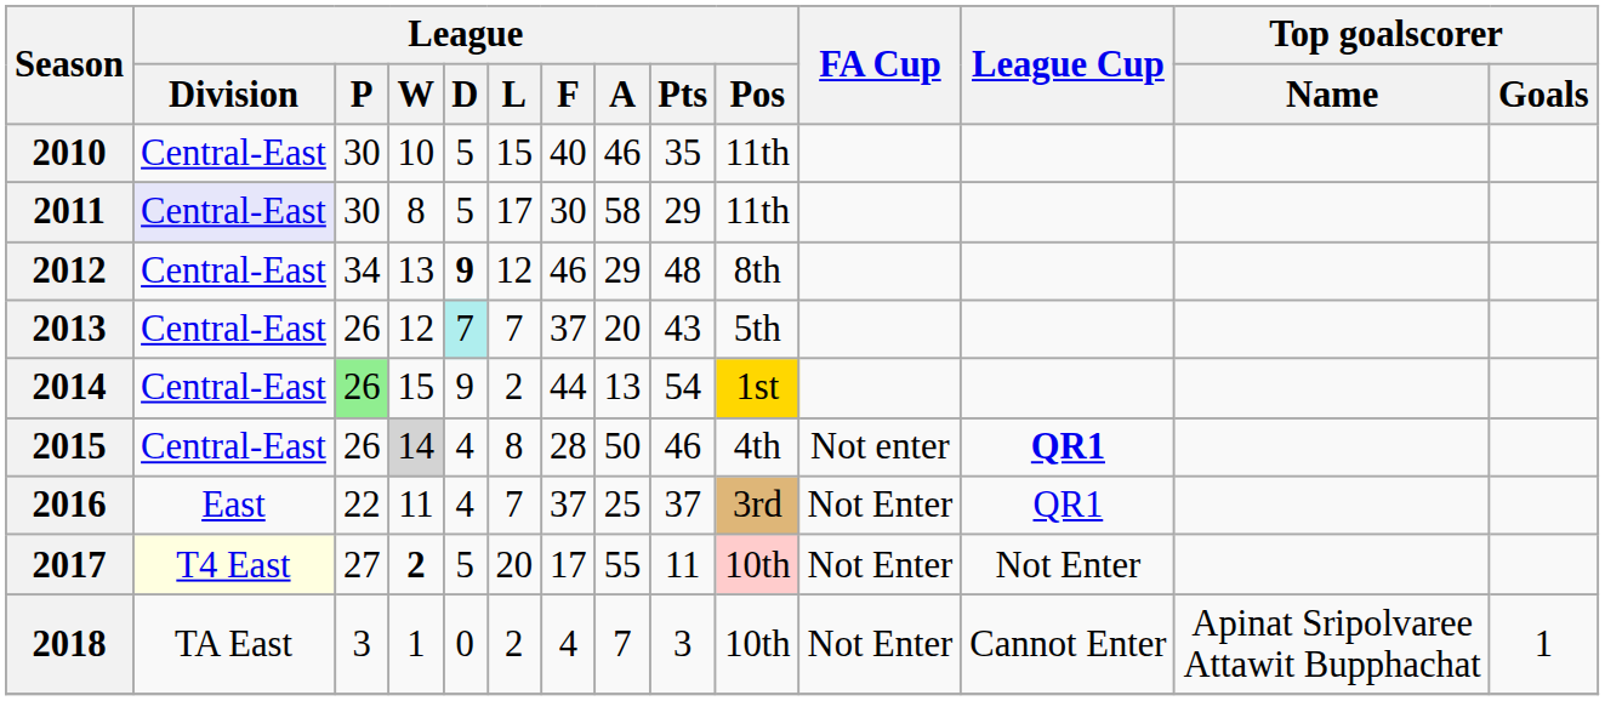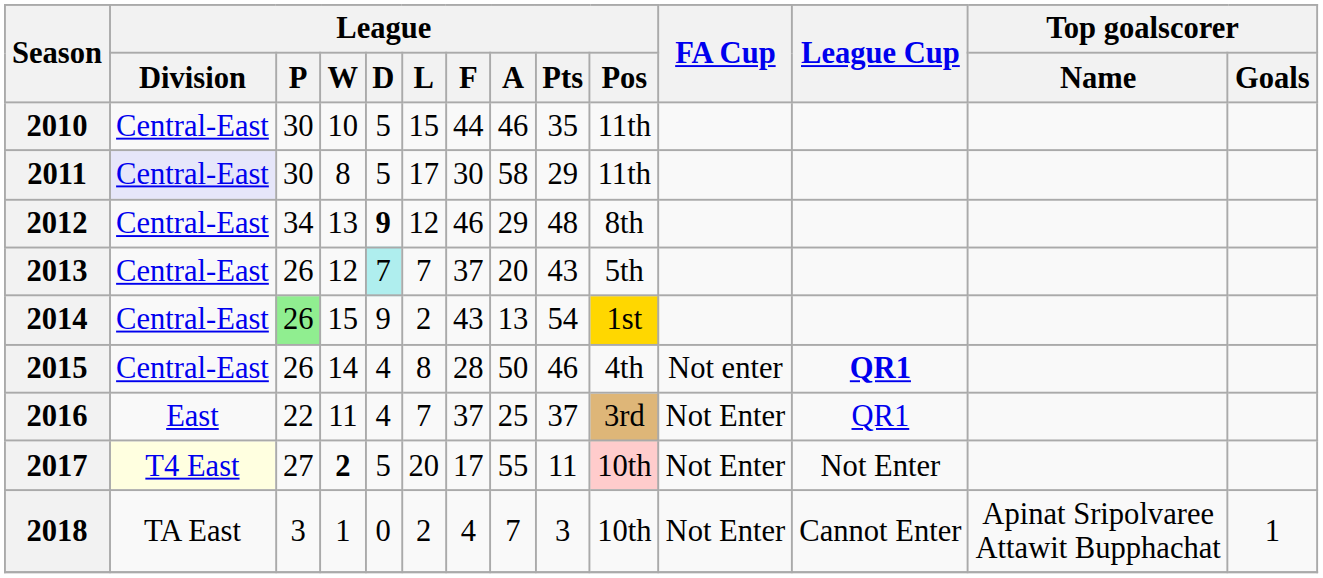2010 | League / F: 40 -> 44
2014 | League / F: 44 -> 43
2015 | League / W: lightgrey background -> no background
